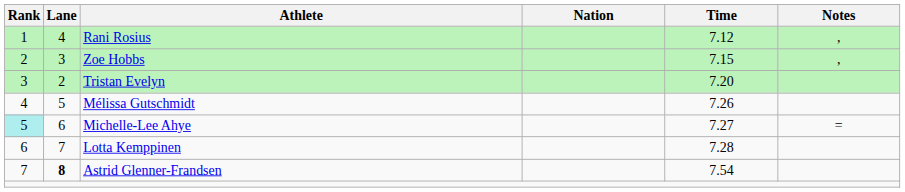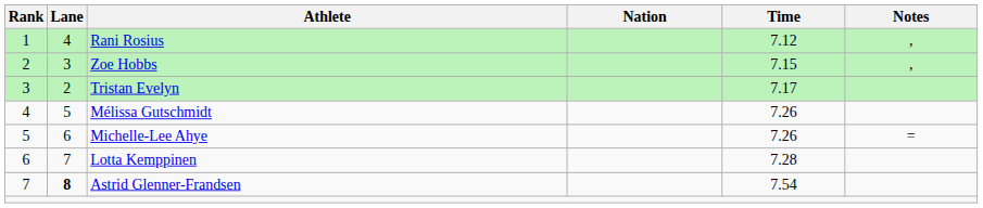Tristan Evelyn | Time: 7.20 -> 7.17
Michelle-Lee Ahye | Rank: paleturquoise background -> no background
Michelle-Lee Ahye | Time: 7.27 -> 7.26
